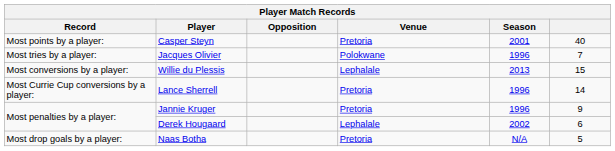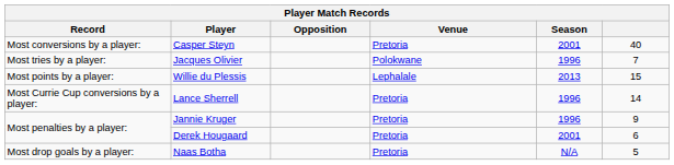Casper Steyn | Record: Most points by a player: -> Most conversions by a player:
Willie du Plessis | Record: Most conversions by a player: -> Most points by a player:
Derek Hougaard | Venue: Lephalale -> Pretoria
Derek Hougaard | Season: 2002 -> 2001
